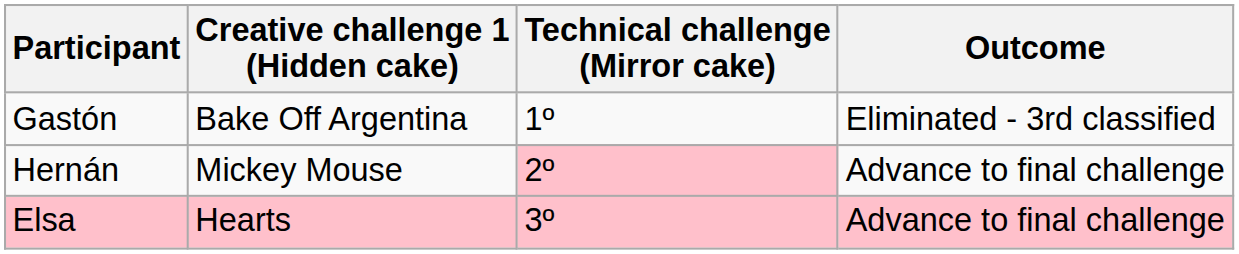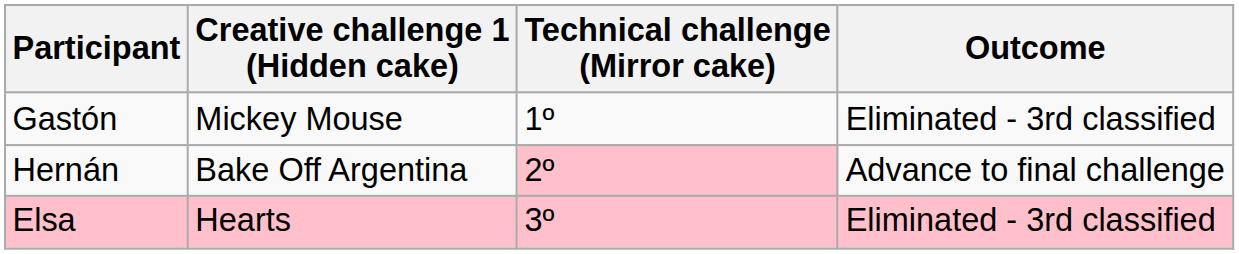Gastón | Creative challenge 1 (Hidden cake): Bake Off Argentina -> Mickey Mouse
Hernán | Creative challenge 1 (Hidden cake): Mickey Mouse -> Bake Off Argentina
Elsa | Outcome: Advance to final challenge -> Eliminated - 3rd classified
